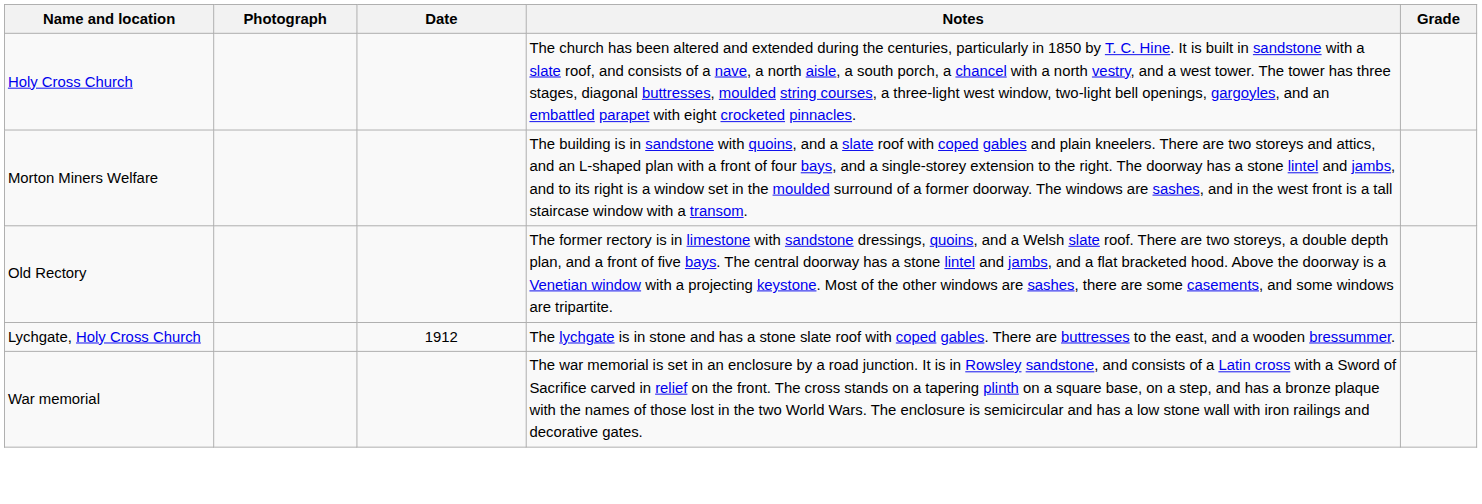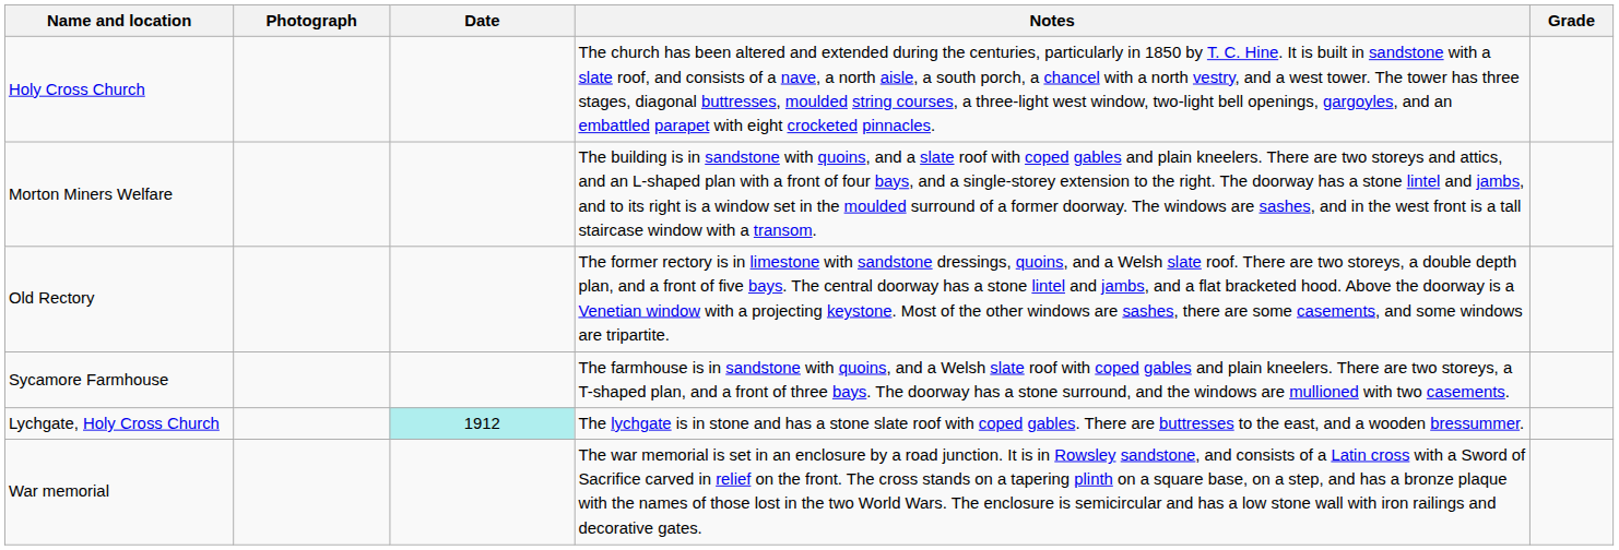+ row: Sycamore Farmhouse | The farmhouse is in sandstone with quoins, and a Welsh slate roof with coped gables and plain kneelers. There are two storeys, a T-shaped plan, and a front of three bays. The doorway has a stone surround, and the windows are mullioned with two casements.
Lychgate, Holy Cross Church | Date: no background -> paleturquoise background
